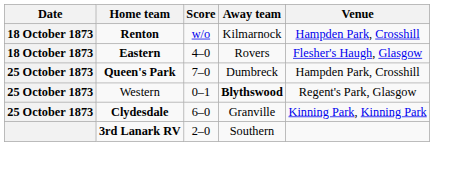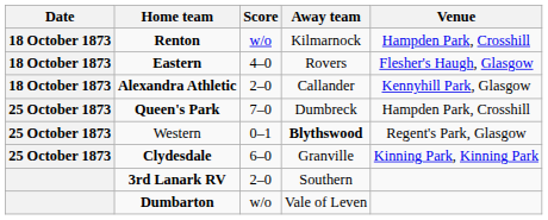+ row: 18 October 1873 | Alexandra Athletic | 2–0 | Callander | Kennyhill Park, Glasgow
+ row: Dumbarton | w/o | Vale of Leven
